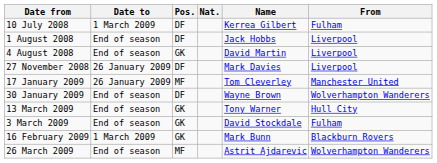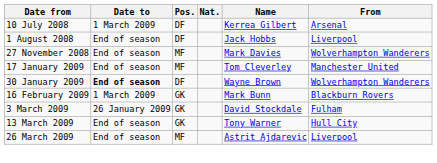10 July 2008 | From: Fulham -> Arsenal
- row: 4 August 2008 | End of season | GK | David Martin | Liverpool
27 November 2008 | Date to: 26 January 2009 -> End of season
27 November 2008 | Pos.: DF -> MF
27 November 2008 | From: Liverpool -> Wolverhampton Wanderers
17 January 2009 | Date to: 26 January 2009 -> End of season
30 January 2009 | Date to: normal -> bold
rows swapped: 16 February 2009 <-> 13 March 2009
3 March 2009 | Date to: End of season -> 26 January 2009
26 March 2009 | From: Wolverhampton Wanderers -> Liverpool
